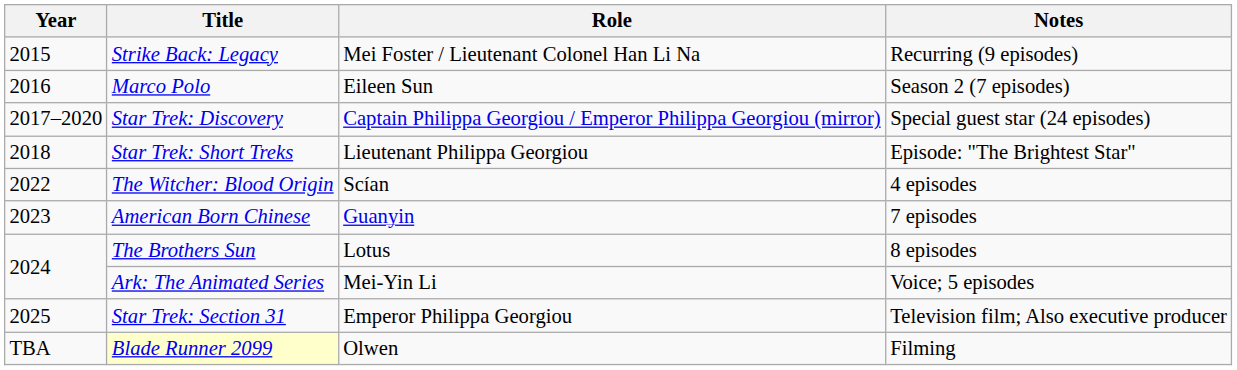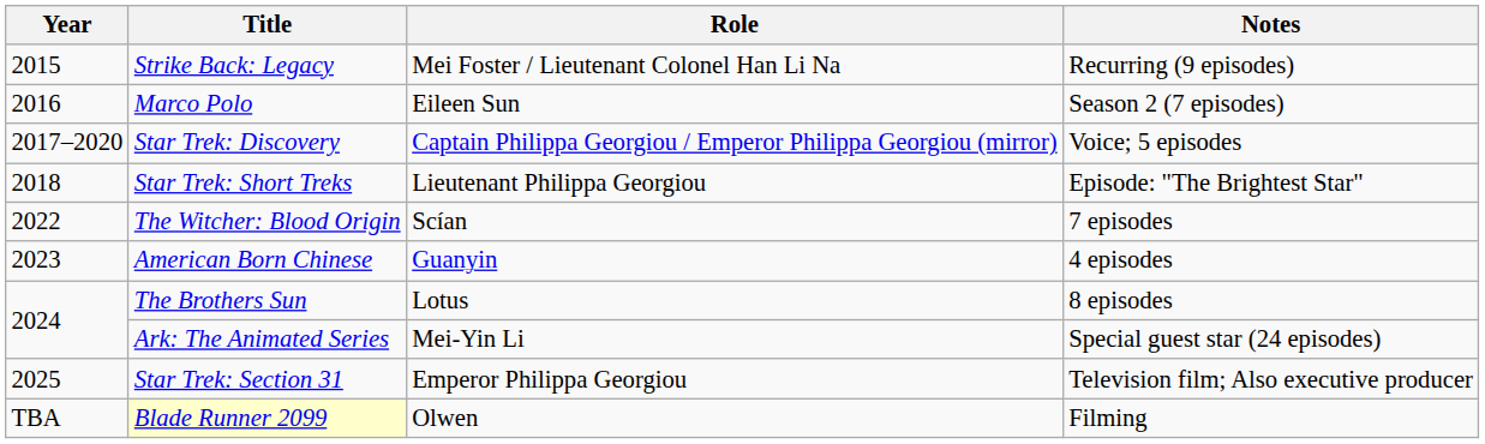Star Trek: Discovery | Notes: Special guest star (24 episodes) -> Voice; 5 episodes
The Witcher: Blood Origin | Notes: 4 episodes -> 7 episodes
American Born Chinese | Notes: 7 episodes -> 4 episodes
Ark: The Animated Series | Notes: Voice; 5 episodes -> Special guest star (24 episodes)
